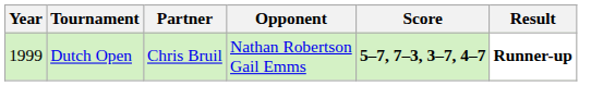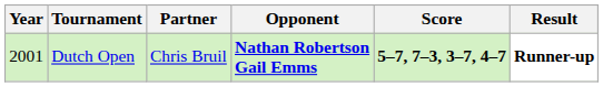Dutch Open | Year: 1999 -> 2001
Dutch Open | Opponent: normal -> bold
